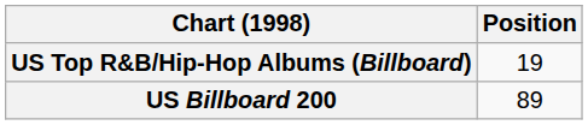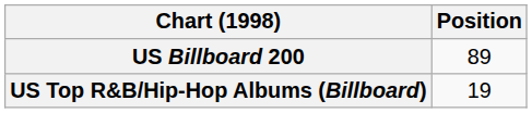rows swapped: US Billboard 200 <-> US Top R&B/Hip-Hop Albums (Billboard)
